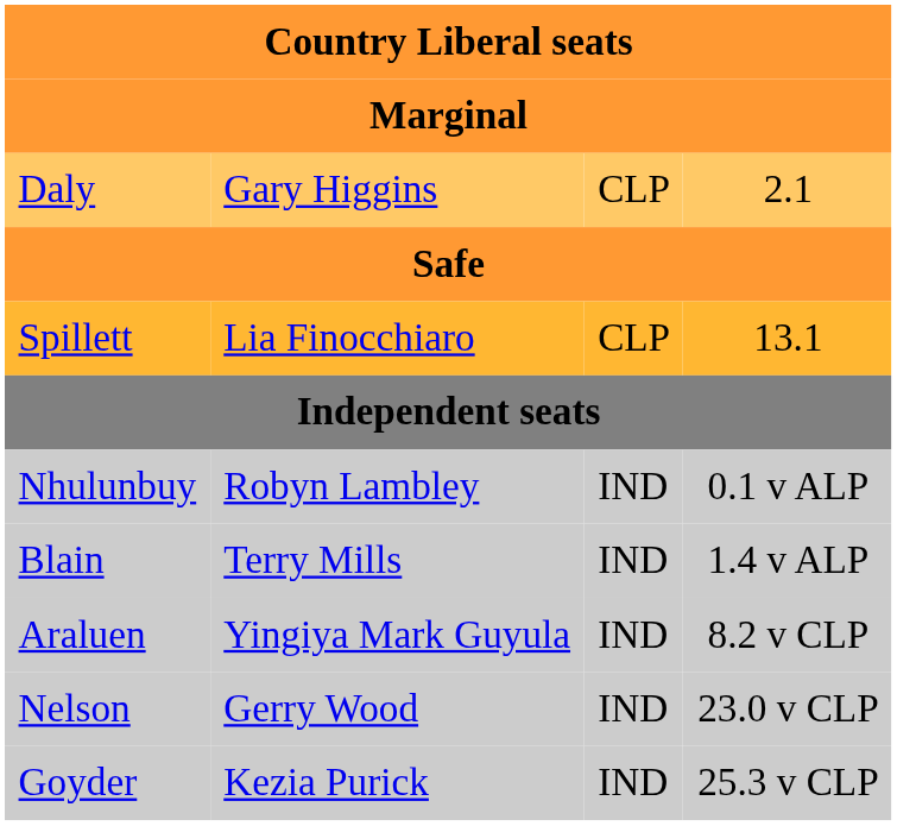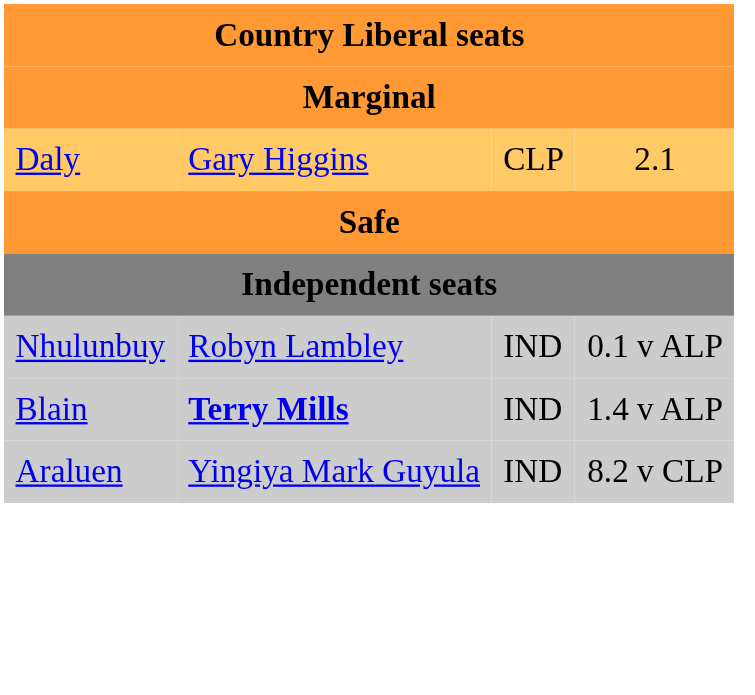- row: Spillett | Lia Finocchiaro | CLP | 13.1
Blain | column 2: normal -> bold
- row: Nelson | Gerry Wood | IND | 23.0 v CLP
- row: Goyder | Kezia Purick | IND | 25.3 v CLP
